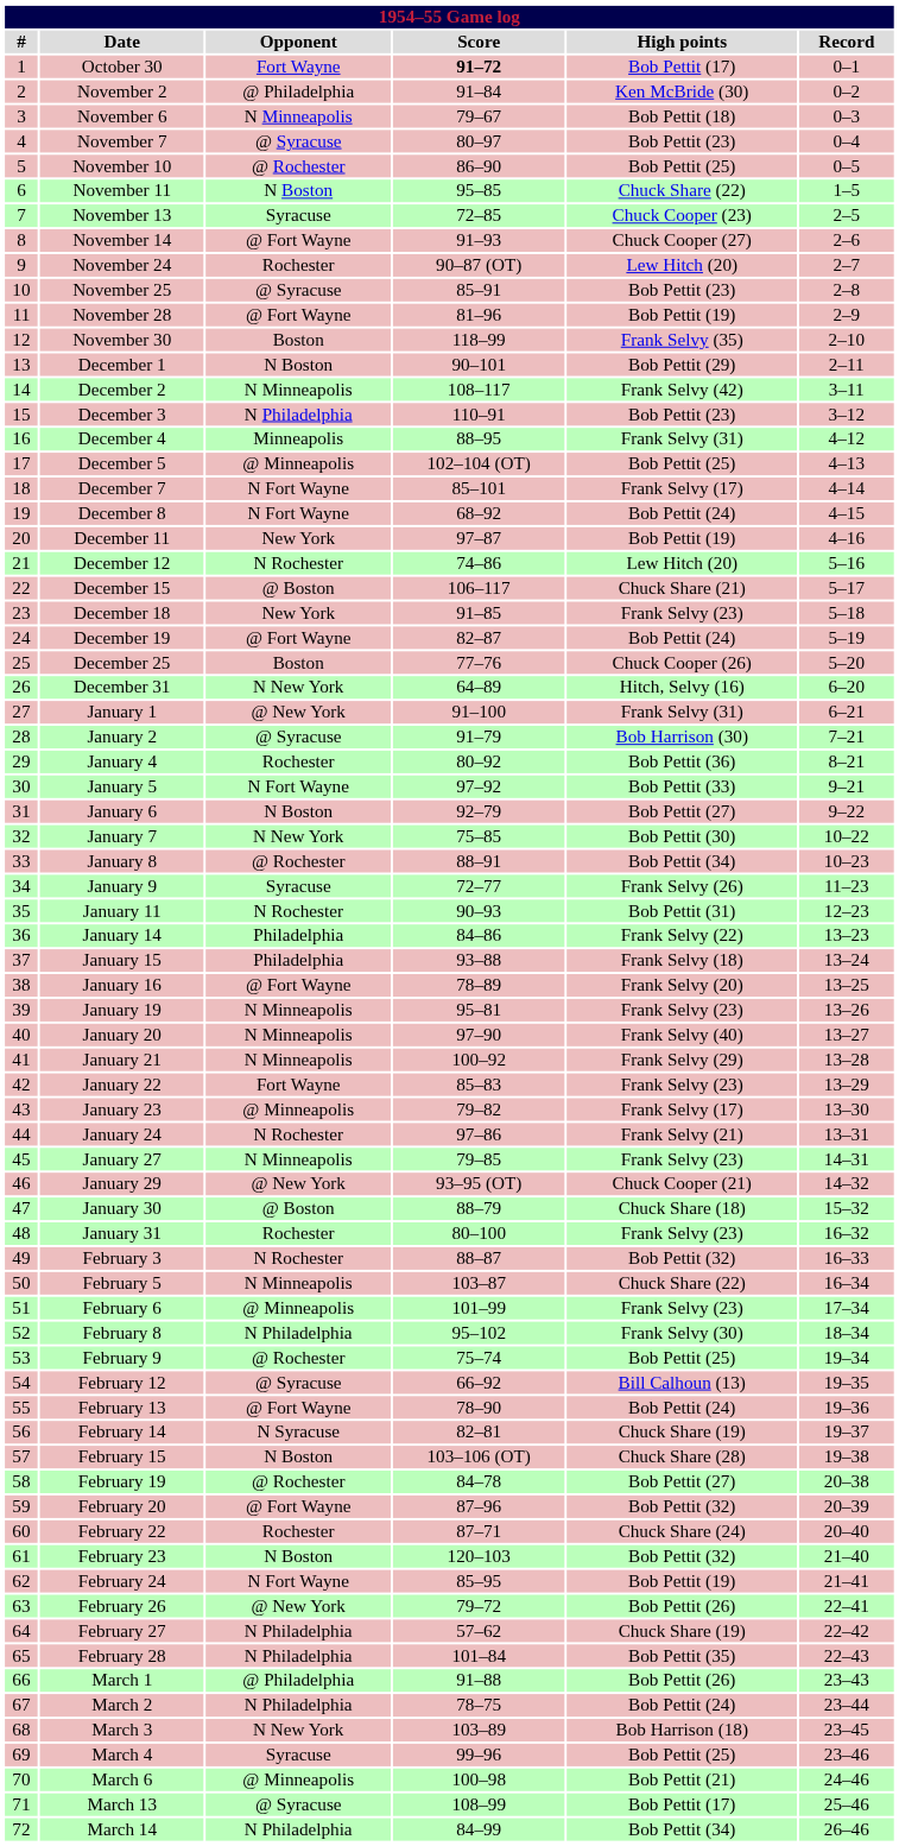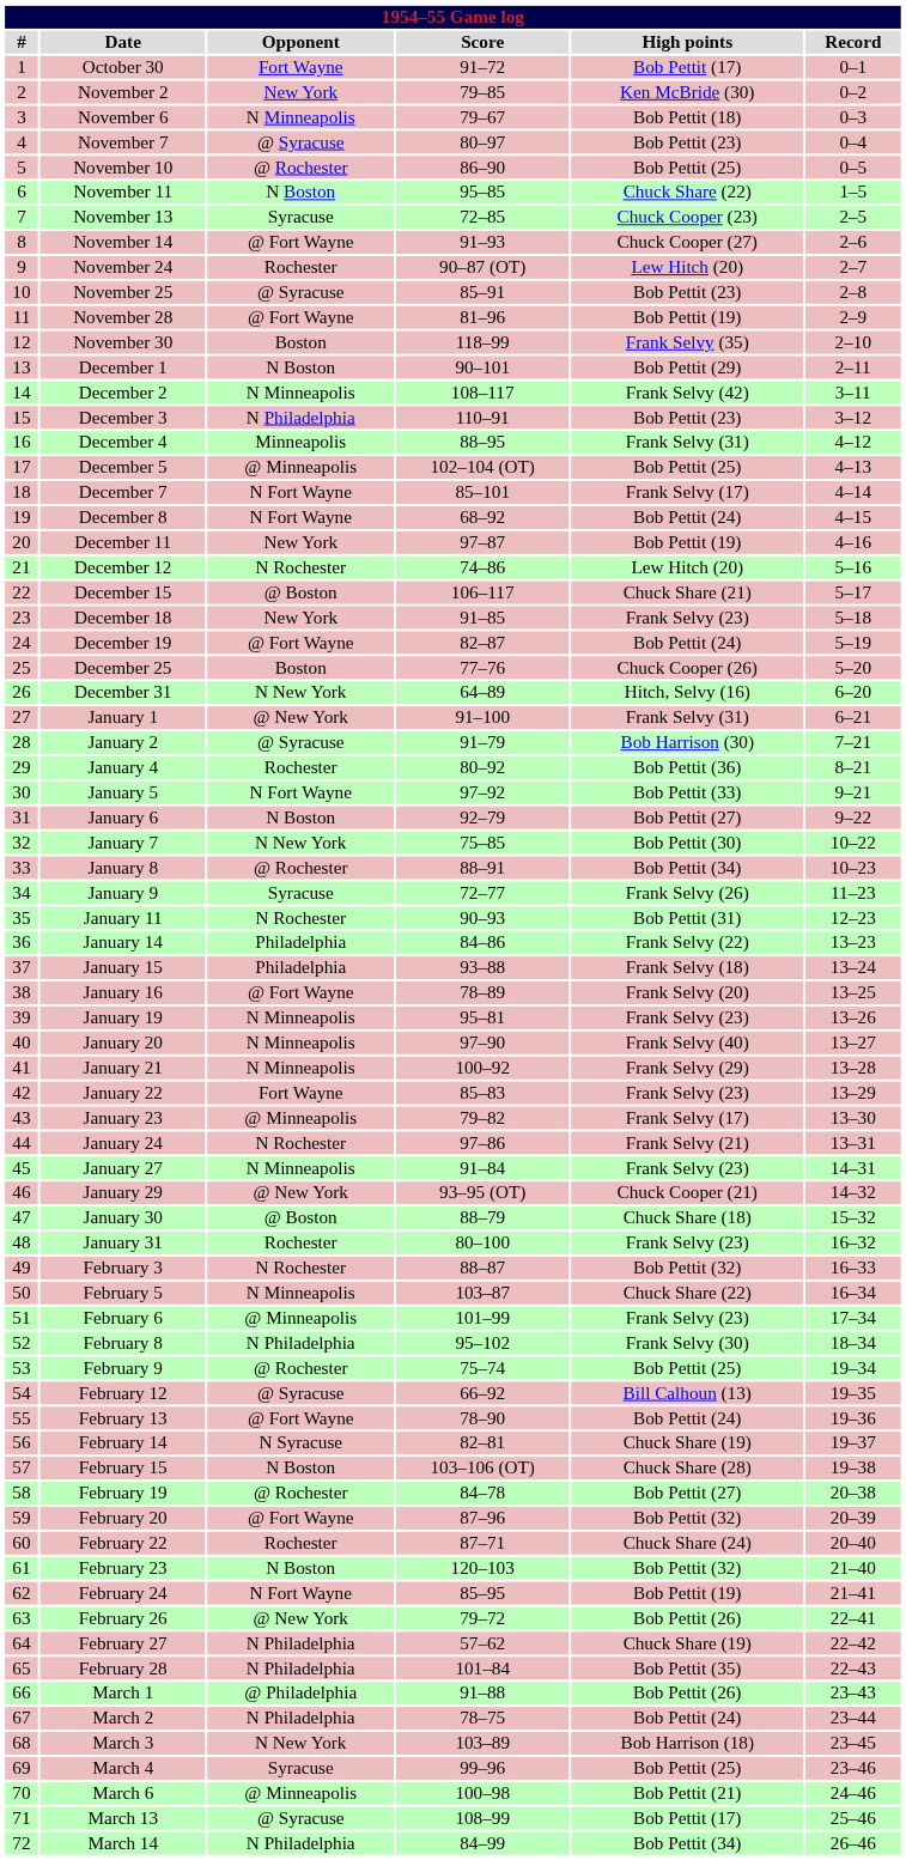October 30 | Score: bold -> normal
November 2 | Opponent: @ Philadelphia -> New York
November 2 | Score: 91–84 -> 79–85
January 27 | Score: 79–85 -> 91–84
